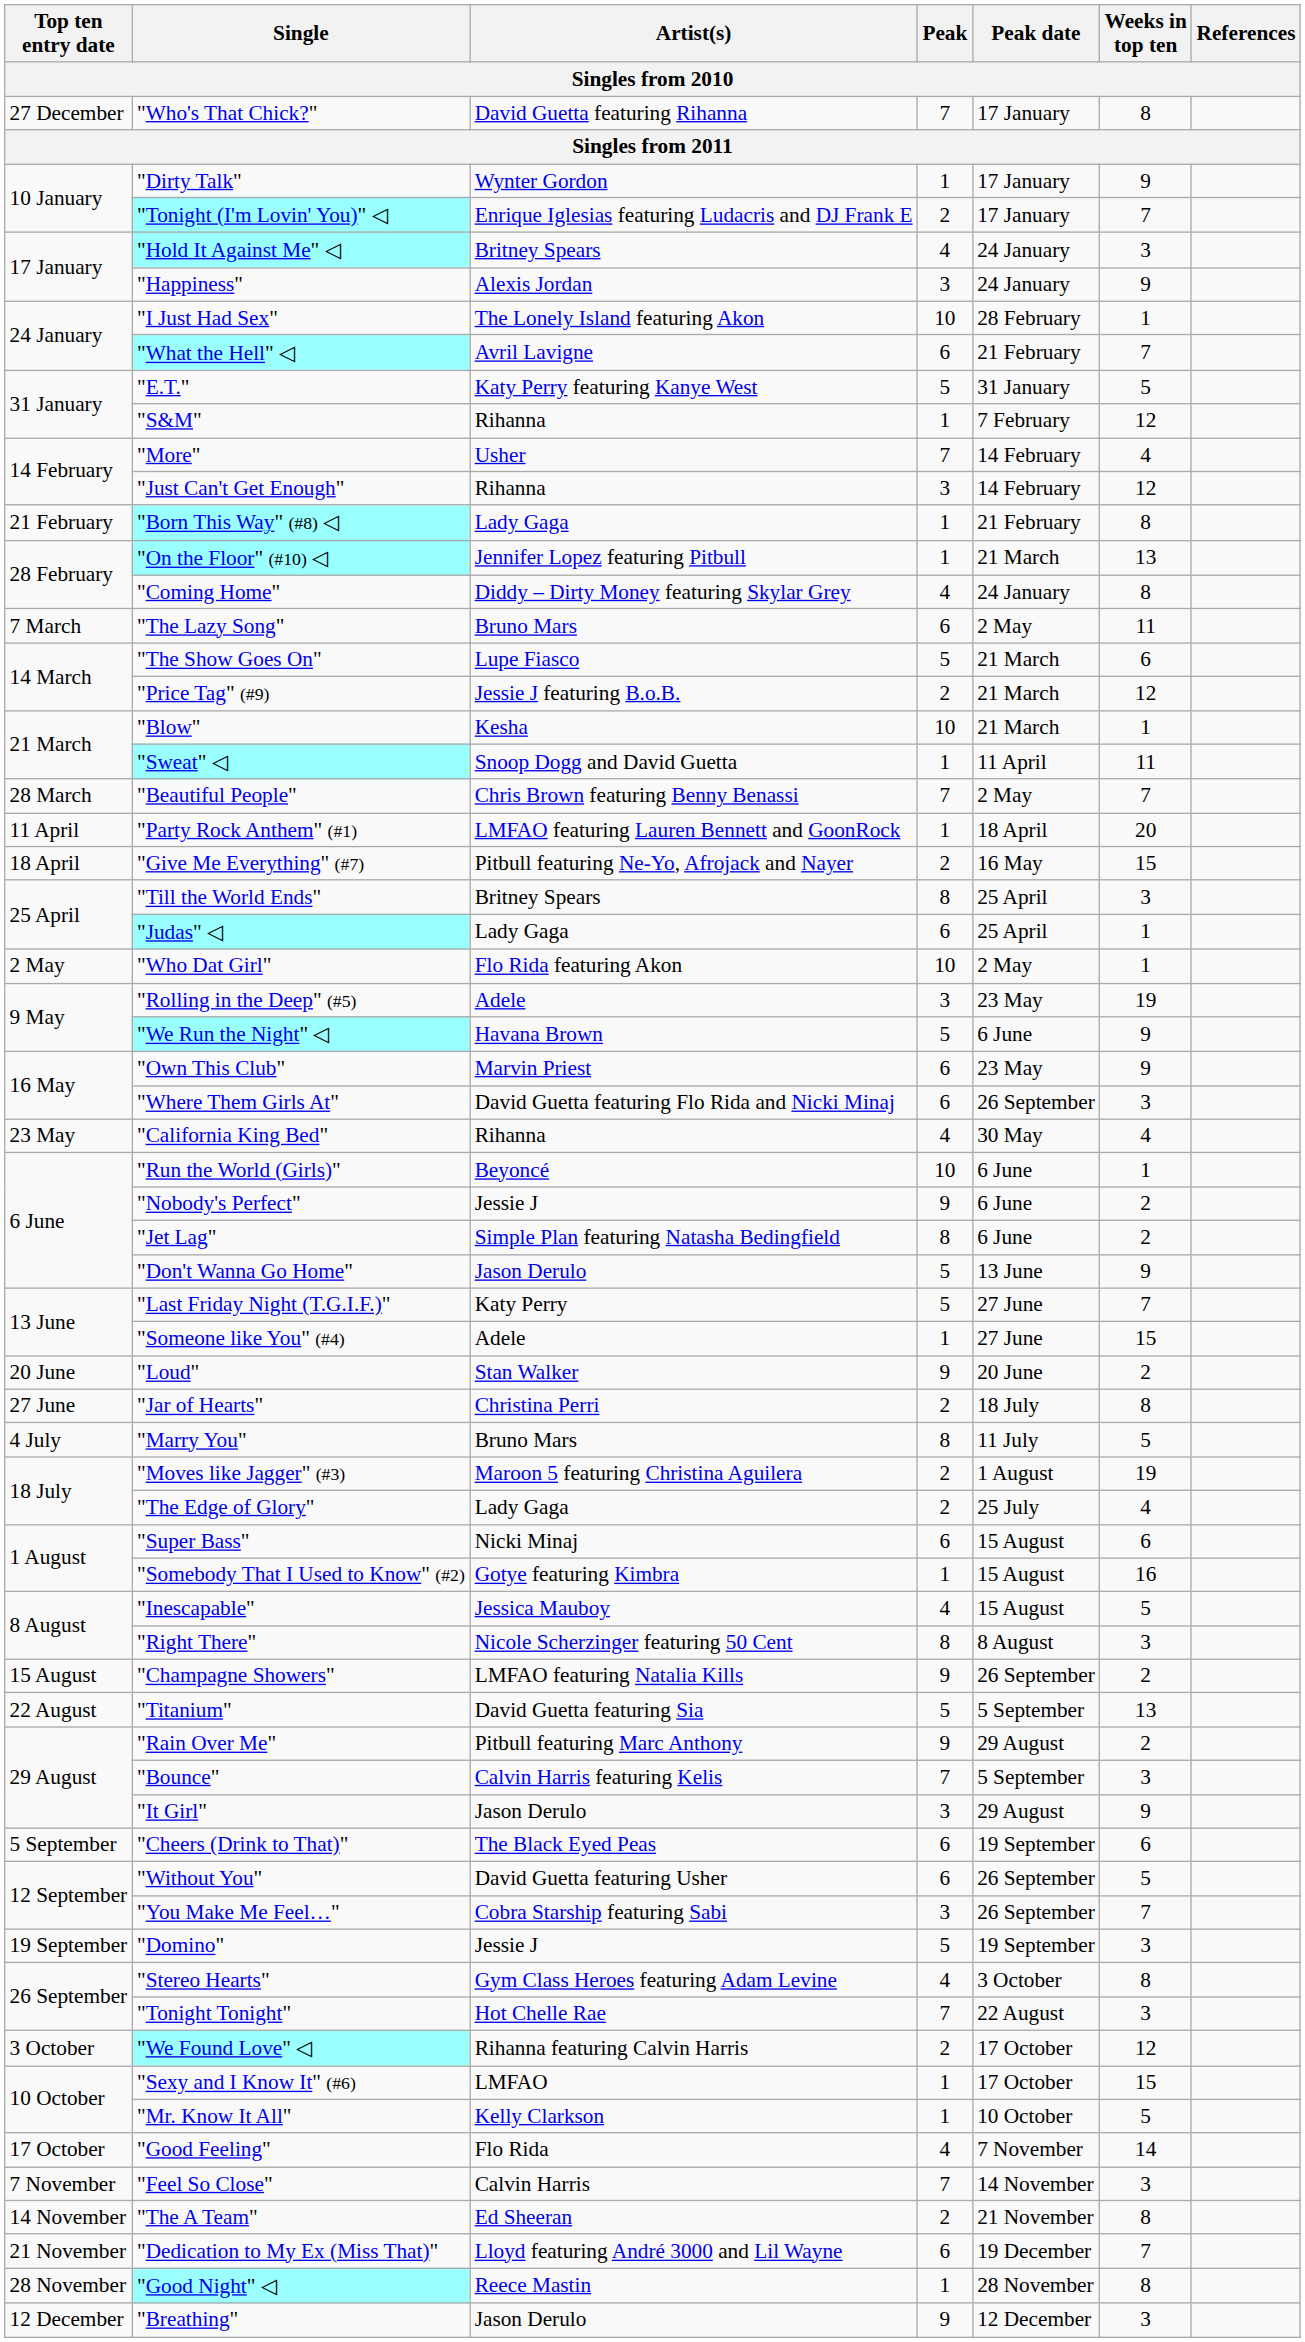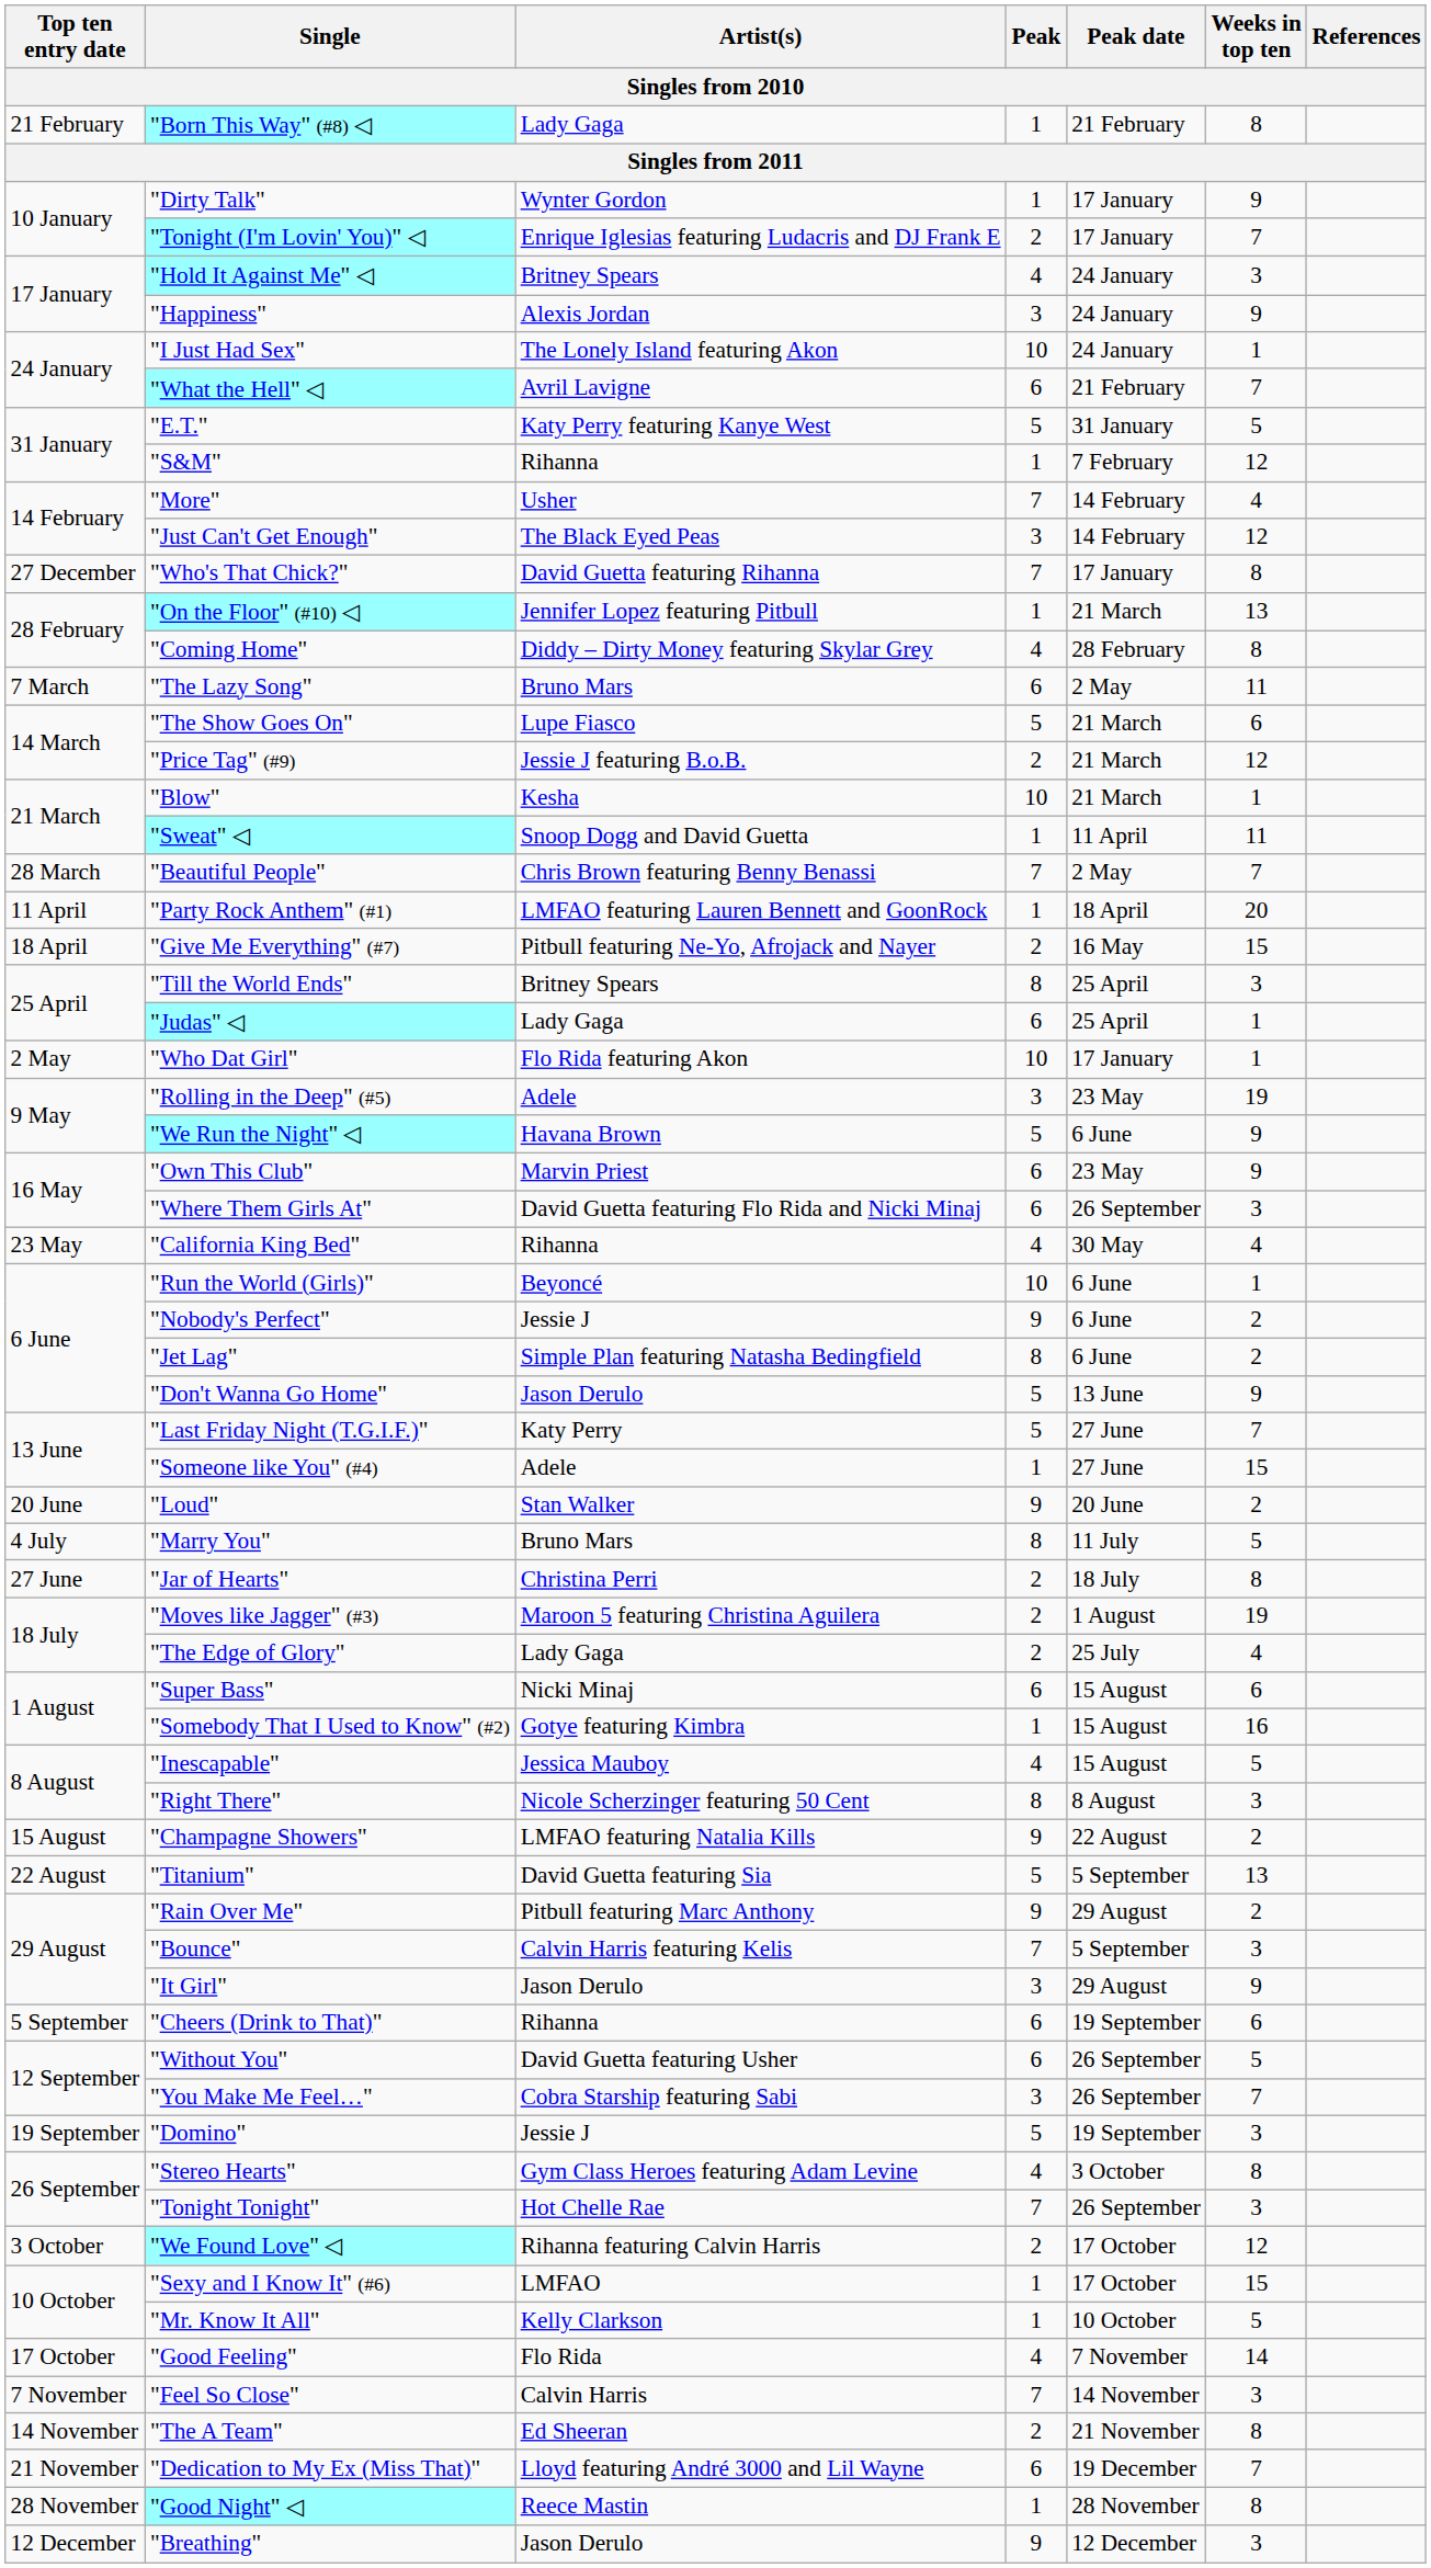rows swapped: "Who's That Chick?" <-> "Born This Way" (#8) ◁
"I Just Had Sex" | Peak date: 28 February -> 24 January
"Just Can't Get Enough" | Artist(s): Rihanna -> The Black Eyed Peas
"Coming Home" | Peak date: 24 January -> 28 February
"Who Dat Girl" | Peak date: 2 May -> 17 January
rows swapped: "Jar of Hearts" <-> "Marry You"
"Champagne Showers" | Peak date: 26 September -> 22 August
"Cheers (Drink to That)" | Artist(s): The Black Eyed Peas -> Rihanna
"Tonight Tonight" | Peak date: 22 August -> 26 September
